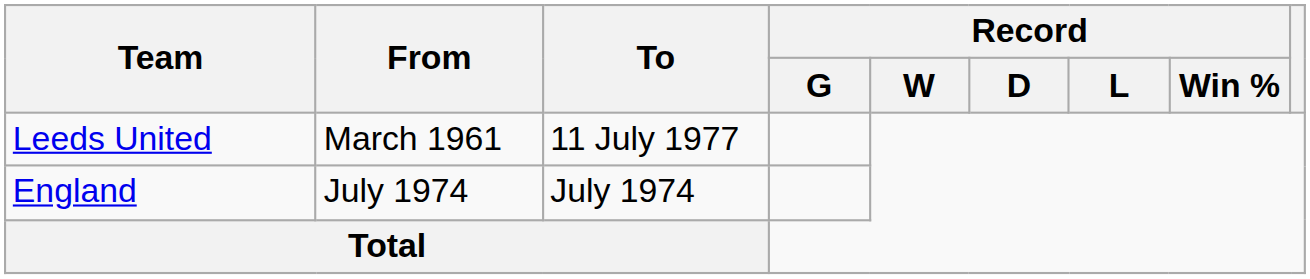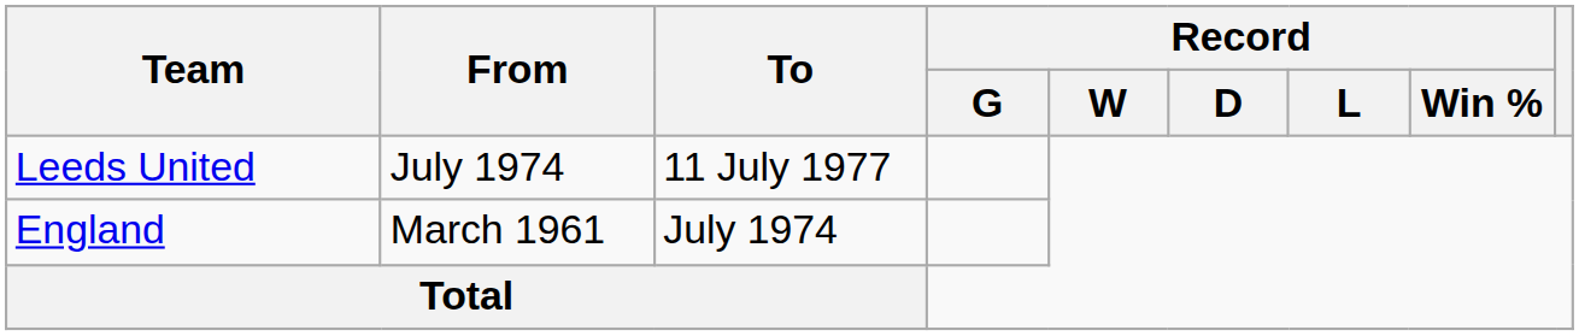Leeds United | From: March 1961 -> July 1974
England | From: July 1974 -> March 1961
